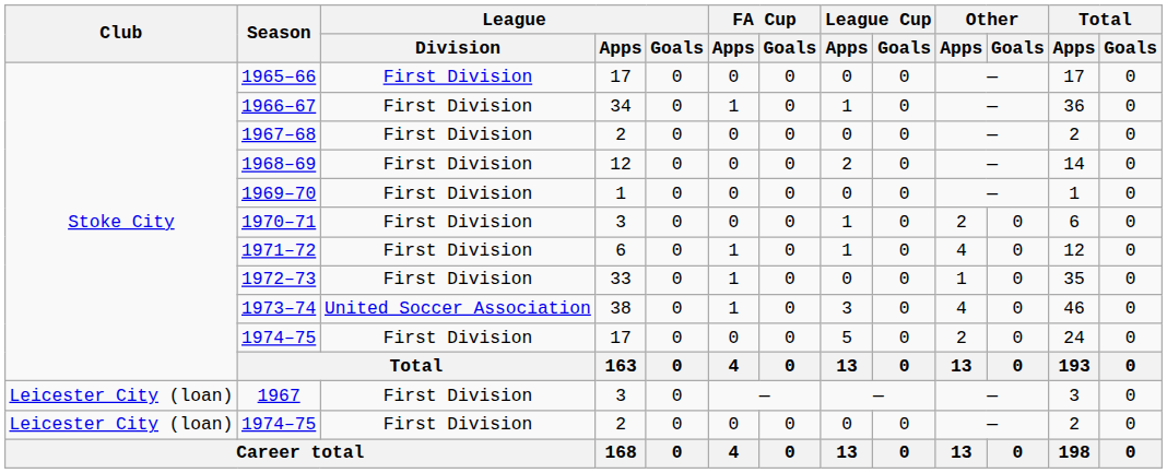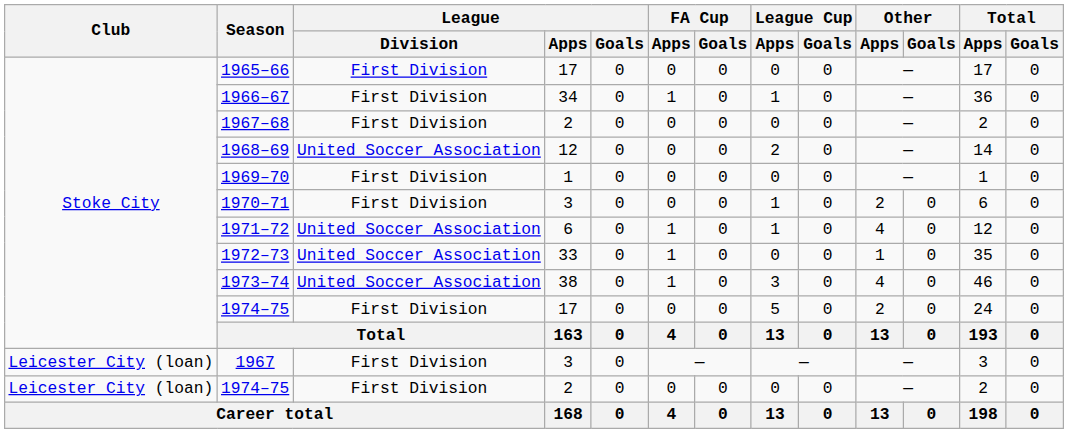1968–69 | League / Division: First Division -> United Soccer Association
1971–72 | League / Division: First Division -> United Soccer Association
1972–73 | League / Division: First Division -> United Soccer Association
